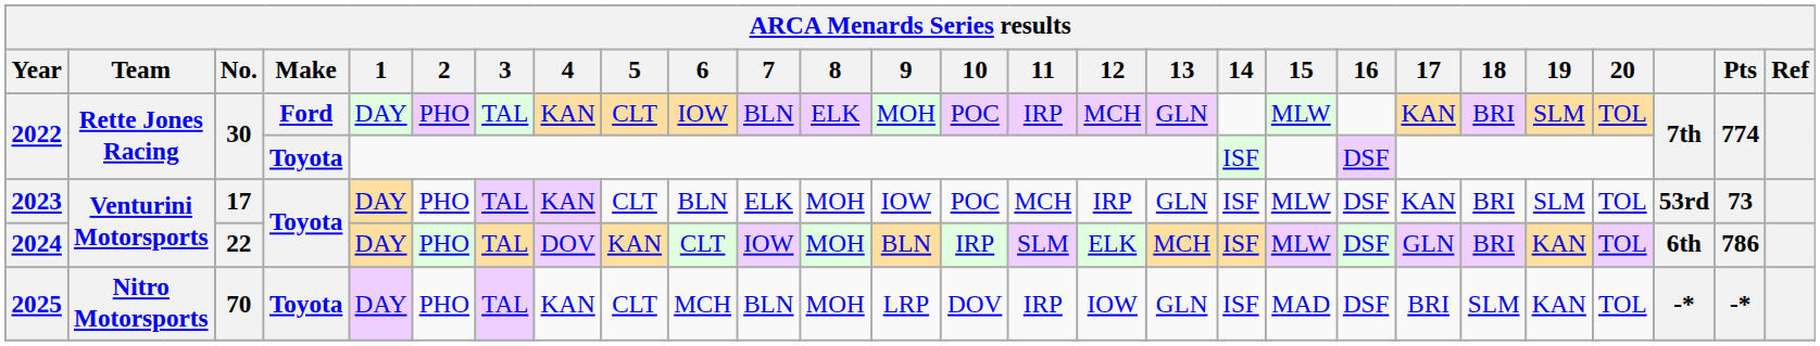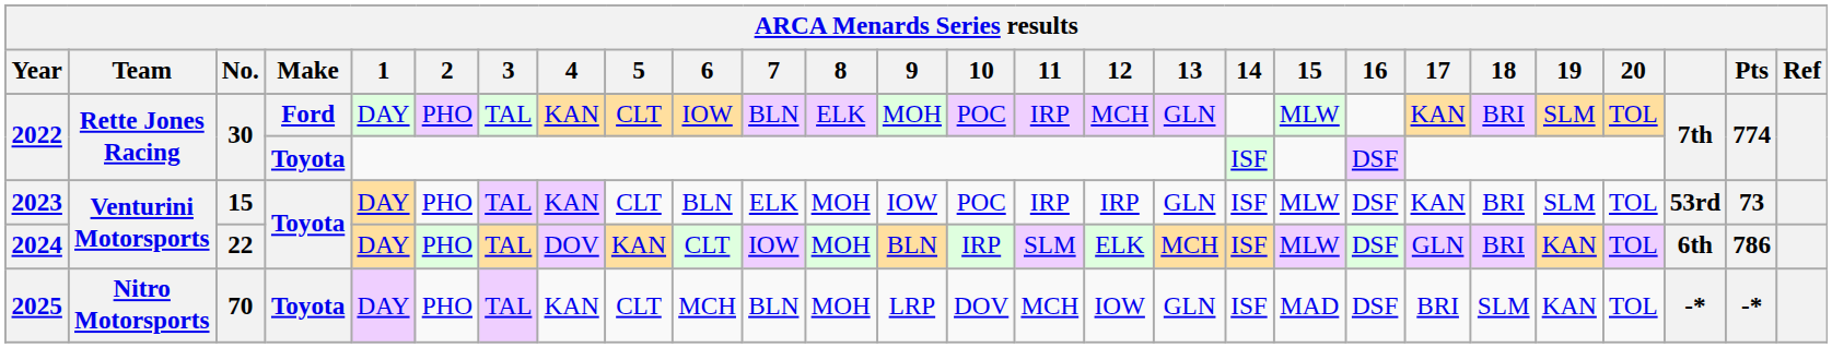2023 | No.: 17 -> 15
2023 | 11: MCH -> IRP
2025 | 11: IRP -> MCH
